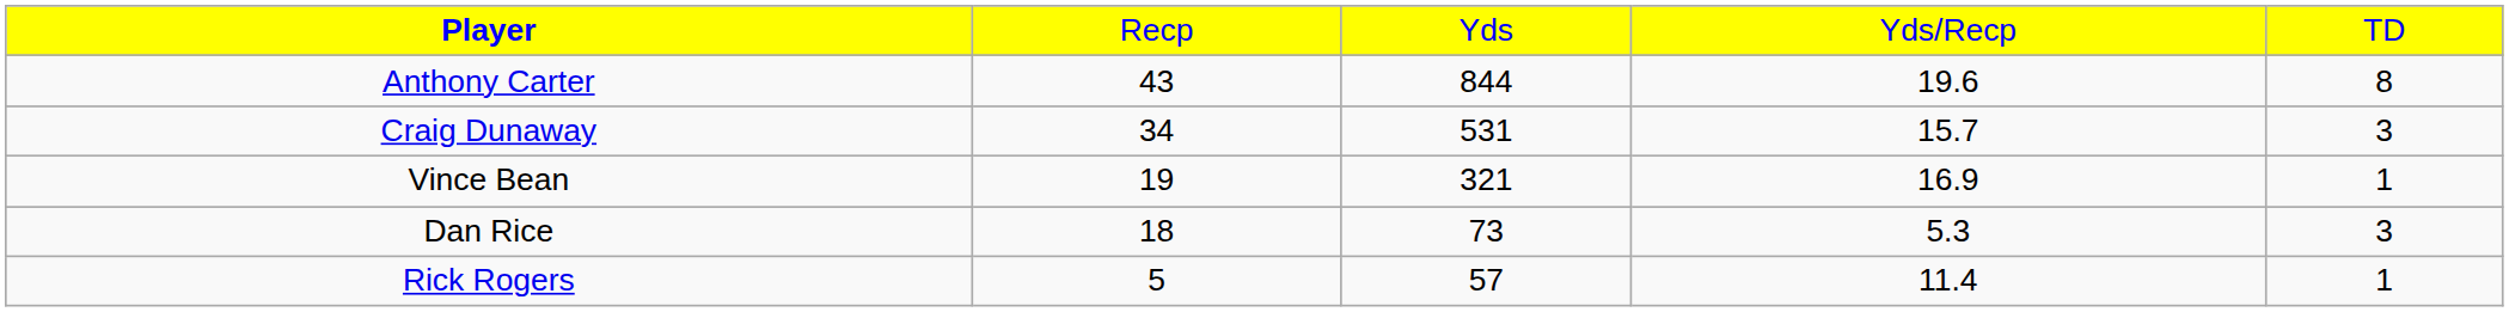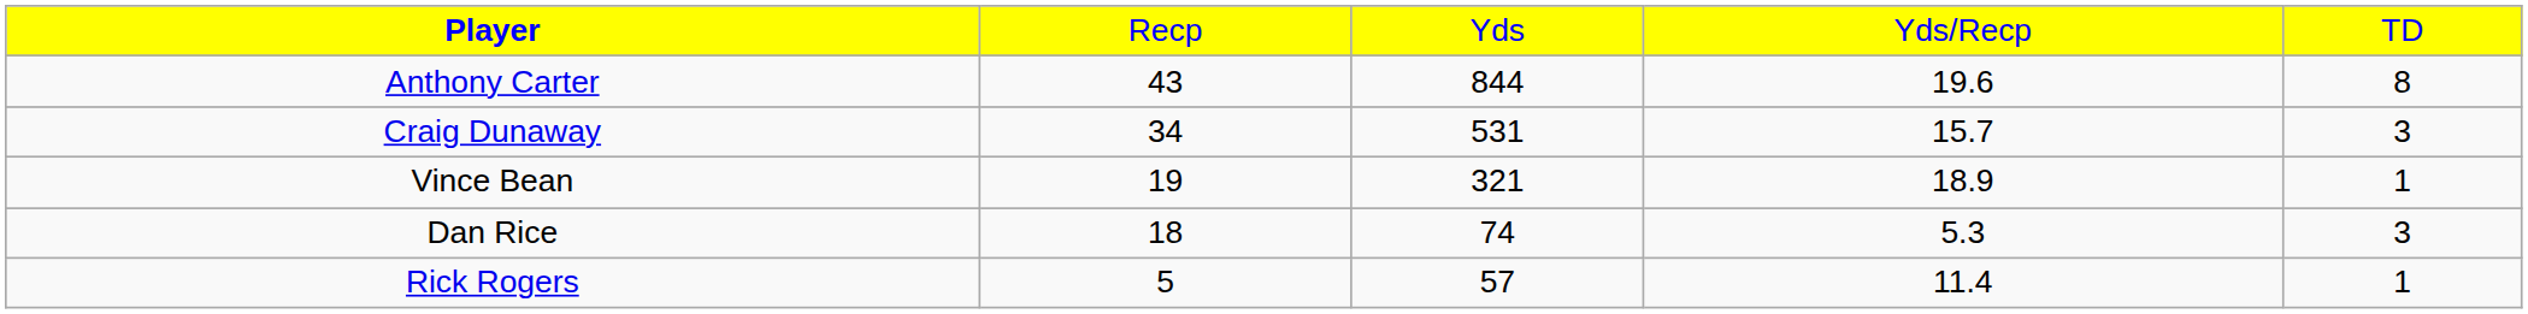Vince Bean | column 4: 16.9 -> 18.9
Dan Rice | column 3: 73 -> 74
